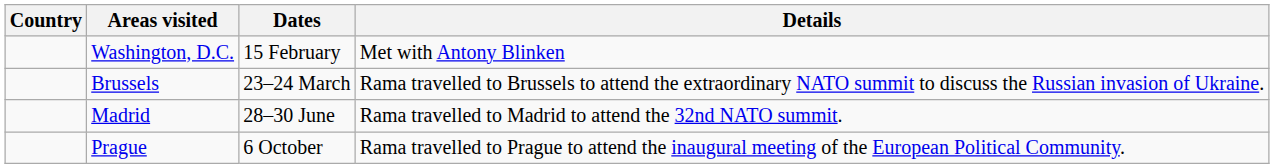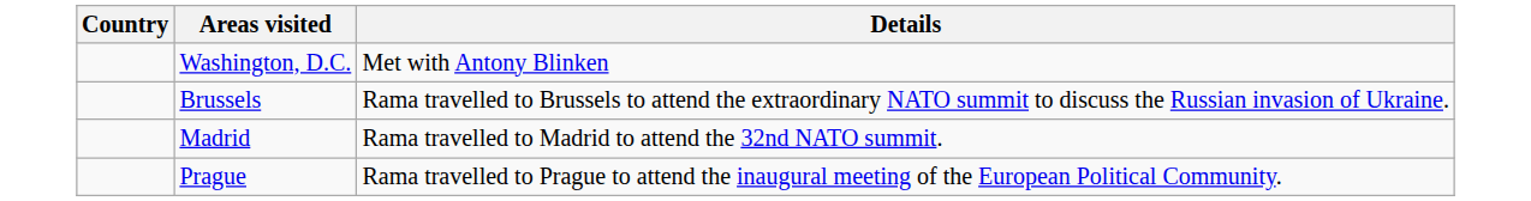- column: Dates | 15 February | 23–24 March | 28–30 June | 6 October
